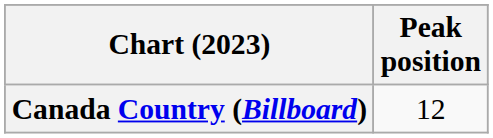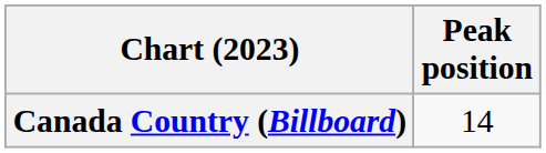Canada Country (Billboard) | Peak position: 12 -> 14
